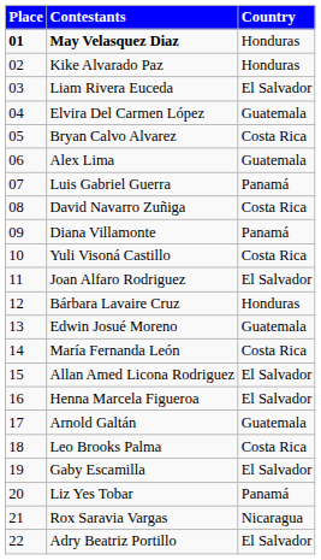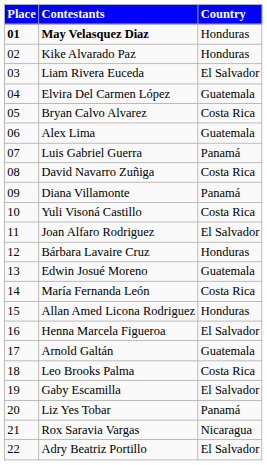Allan Amed Licona Rodriguez | Country: El Salvador -> Honduras
